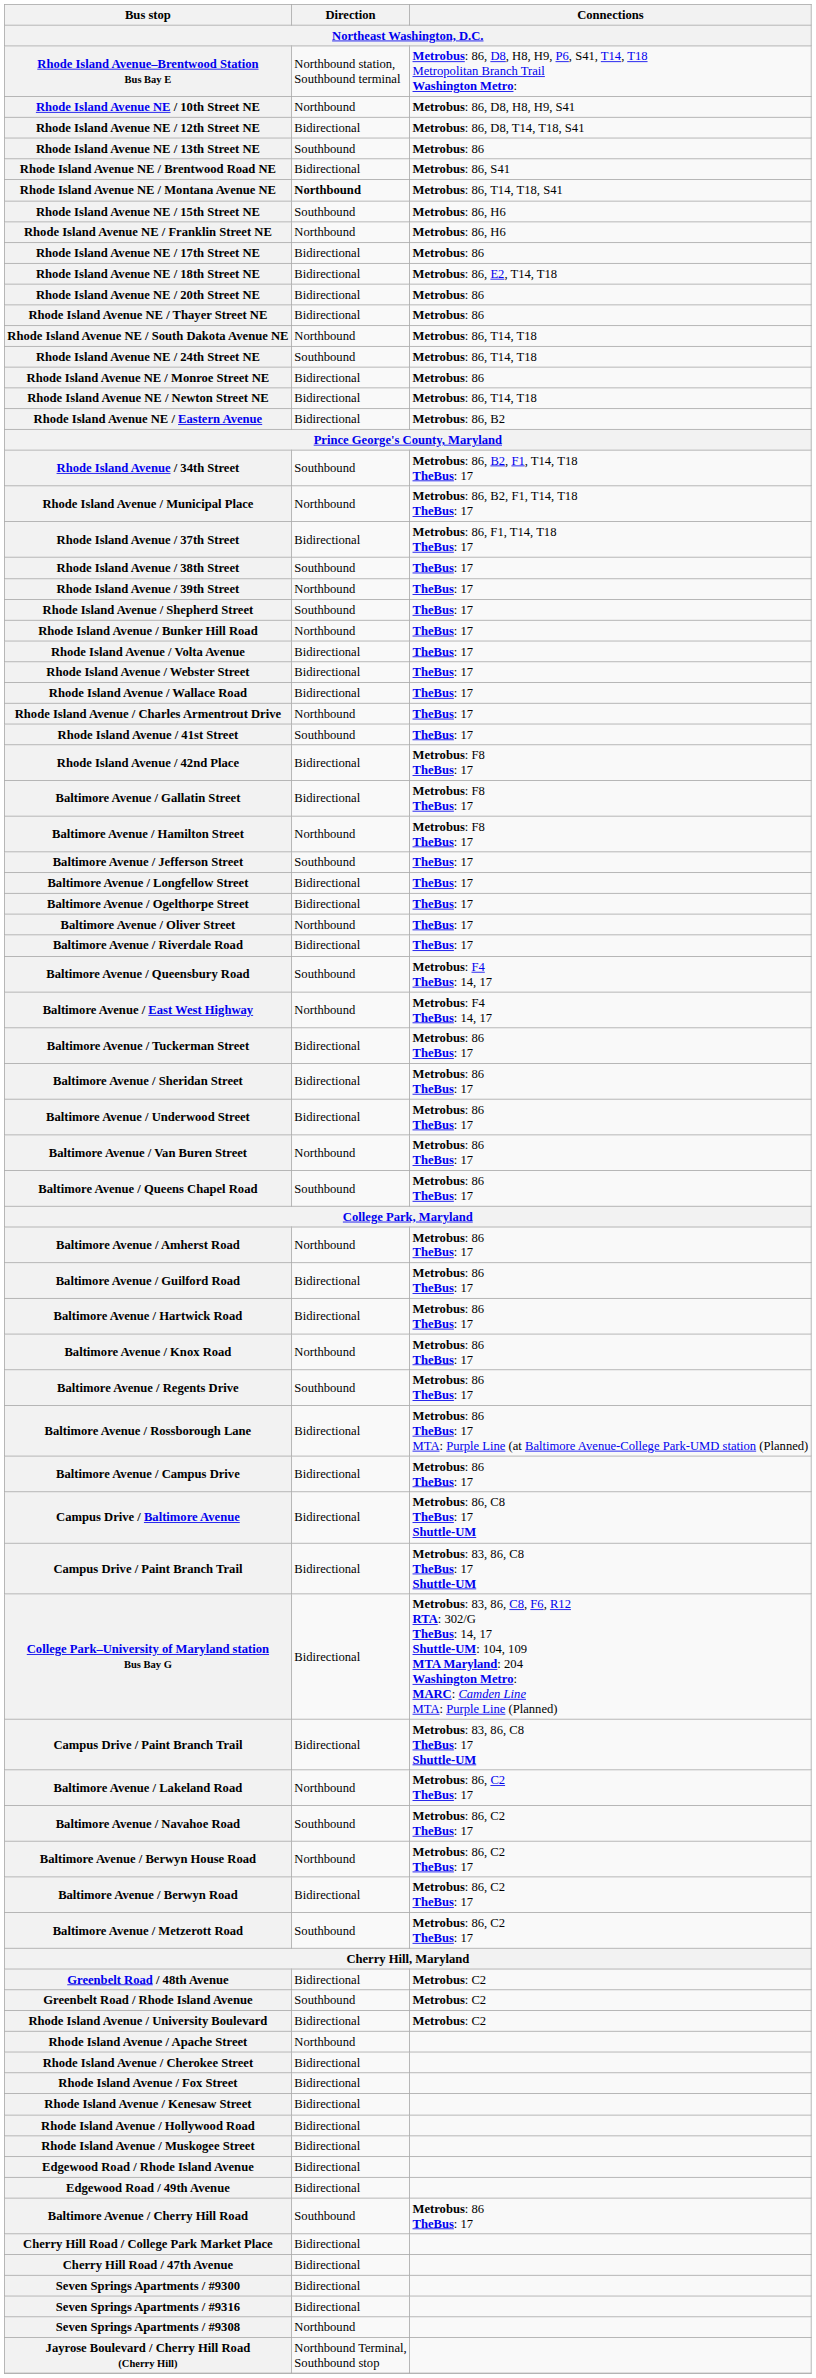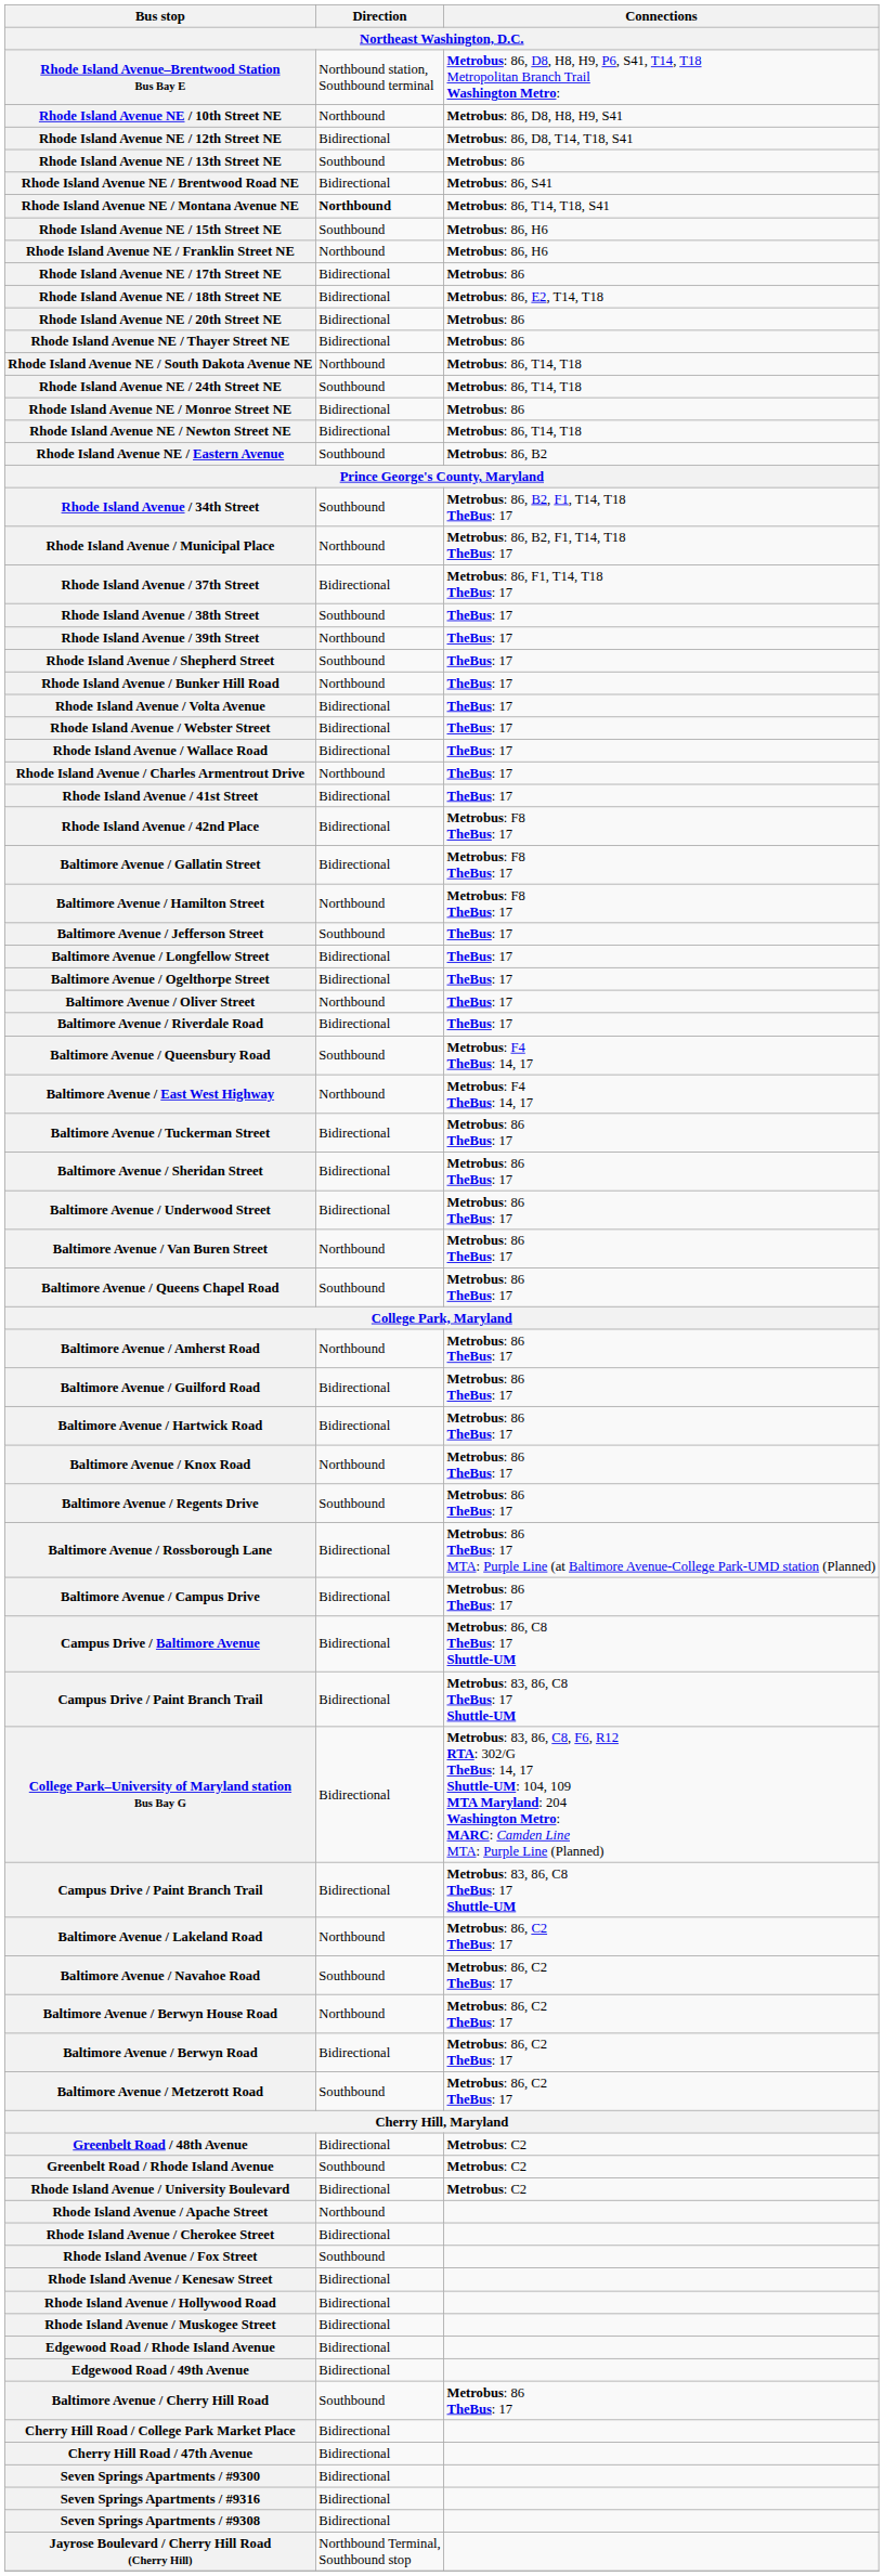Rhode Island Avenue NE / Eastern Avenue | Direction: Bidirectional -> Southbound
Rhode Island Avenue / 41st Street | Direction: Southbound -> Bidirectional
Rhode Island Avenue / Fox Street | Direction: Bidirectional -> Southbound
Seven Springs Apartments / #9308 | Direction: Northbound -> Bidirectional
